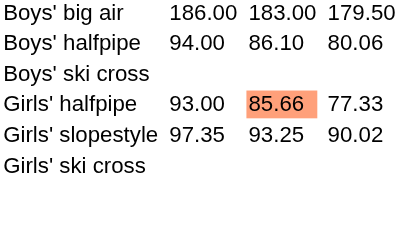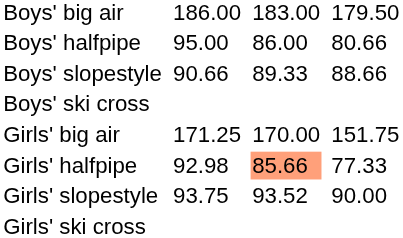Boys' halfpipe | column 3: 94.00 -> 95.00
Boys' halfpipe | column 5: 86.10 -> 86.00
Boys' halfpipe | column 7: 80.06 -> 80.66
+ row: Boys' slopestyle | 90.66 | 89.33 | 88.66
+ row: Girls' big air | 171.25 | 170.00 | 151.75
Girls' halfpipe | column 3: 93.00 -> 92.98
Girls' slopestyle | column 3: 97.35 -> 93.75
Girls' slopestyle | column 5: 93.25 -> 93.52
Girls' slopestyle | column 7: 90.02 -> 90.00
